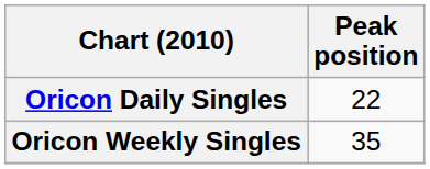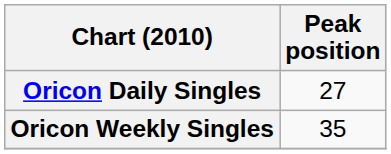Oricon Daily Singles | Peak position: 22 -> 27
